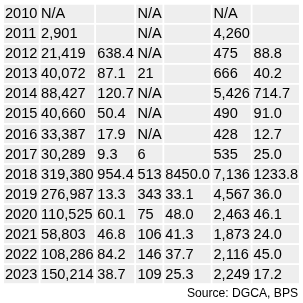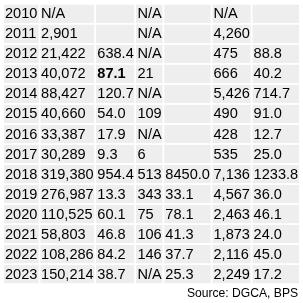2012 | column 2: 21,419 -> 21,422
2013 | column 3: normal -> bold
2015 | column 3: 50.4 -> 54.0
2015 | column 4: N/A -> 109
2020 | column 5: 48.0 -> 78.1
2023 | column 4: 109 -> N/A
